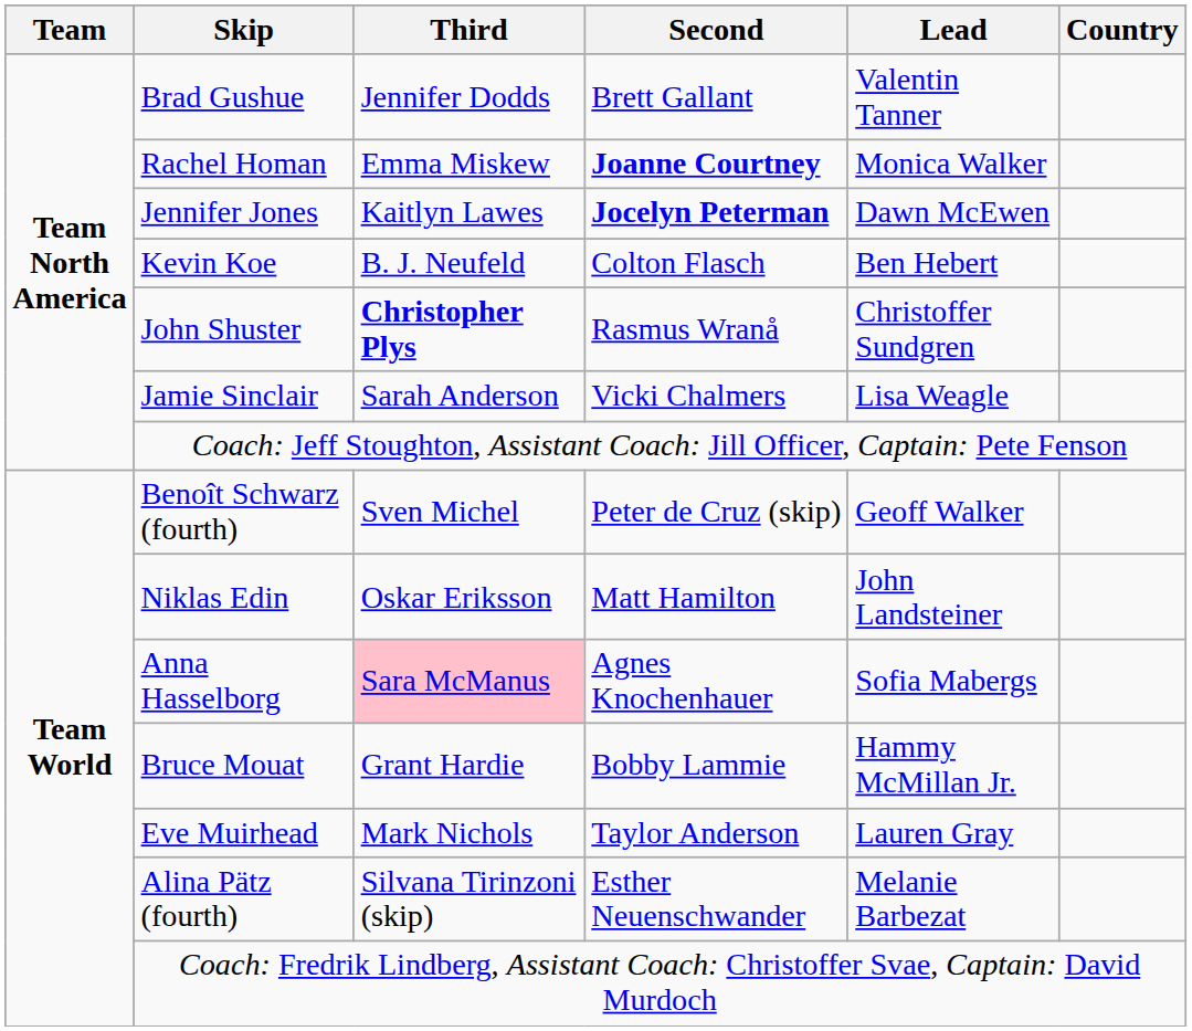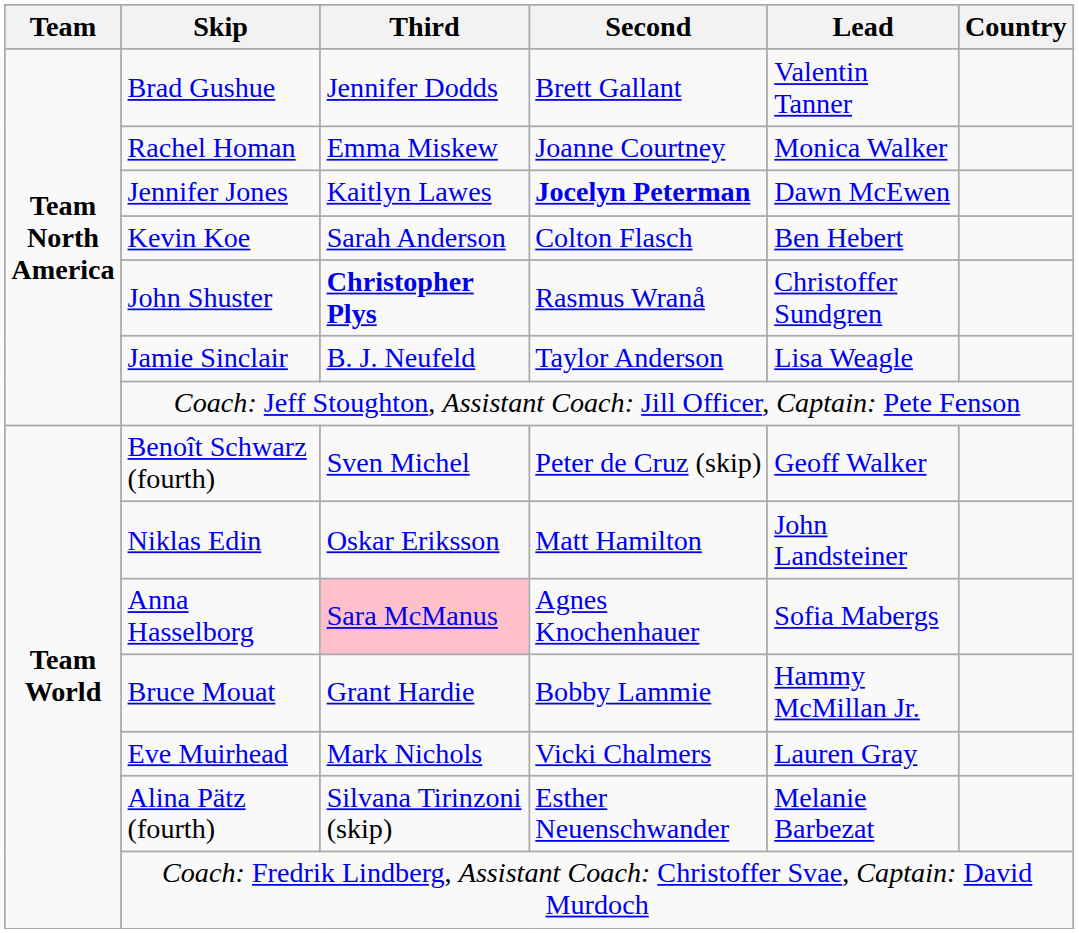Rachel Homan | Second: bold -> normal
Kevin Koe | Third: B. J. Neufeld -> Sarah Anderson
Jamie Sinclair | Third: Sarah Anderson -> B. J. Neufeld
Jamie Sinclair | Second: Vicki Chalmers -> Taylor Anderson
Eve Muirhead | Second: Taylor Anderson -> Vicki Chalmers
